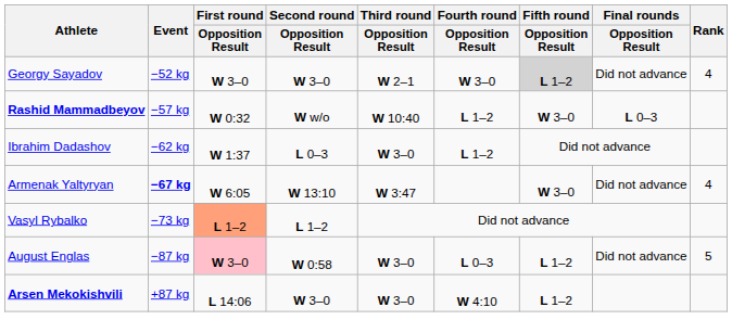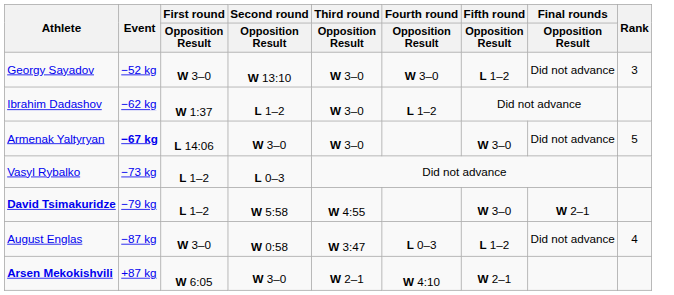Georgy Sayadov | Second round / Opposition Result: W 3–0 -> W 13:10
Georgy Sayadov | Third round / Opposition Result: W 2–1 -> W 3–0
Georgy Sayadov | Fifth round / Opposition Result: lightgrey background -> no background
Georgy Sayadov | Rank: 4 -> 3
- row: Rashid Mammadbeyov | −57 kg | W 0:32 | W w/o | W 10:40 | L 1–2 | W 3–0 | L 0–3
Ibrahim Dadashov | Second round / Opposition Result: L 0–3 -> L 1–2
Armenak Yaltyryan | First round / Opposition Result: W 6:05 -> L 14:06
Armenak Yaltyryan | Second round / Opposition Result: W 13:10 -> W 3–0
Armenak Yaltyryan | Third round / Opposition Result: W 3:47 -> W 3–0
Armenak Yaltyryan | Rank: 4 -> 5
Vasyl Rybalko | First round / Opposition Result: lightsalmon background -> no background
Vasyl Rybalko | Second round / Opposition Result: L 1–2 -> L 0–3
+ row: David Tsimakuridze | −79 kg | L 1–2 | W 5:58 | W 4:55 | W 3–0 | W 2–1
August Englas | First round / Opposition Result: pink background -> no background
August Englas | Third round / Opposition Result: W 3–0 -> W 3:47
August Englas | Rank: 5 -> 4
Arsen Mekokishvili | First round / Opposition Result: L 14:06 -> W 6:05
Arsen Mekokishvili | Third round / Opposition Result: W 3–0 -> W 2–1
Arsen Mekokishvili | Fifth round / Opposition Result: L 1–2 -> W 2–1
